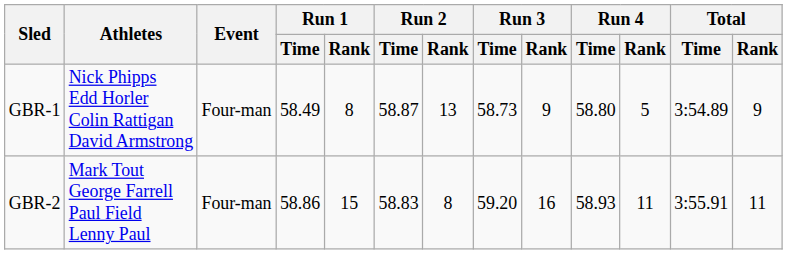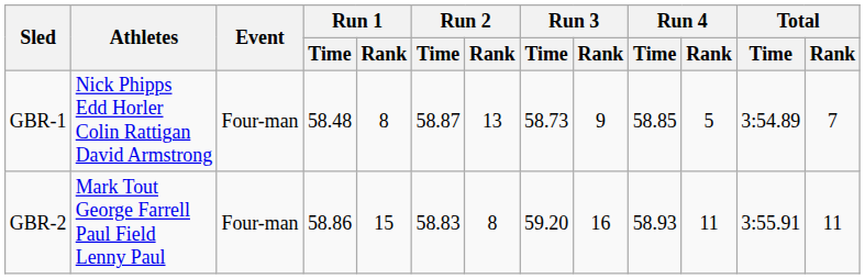GBR-1 | Run 1 / Time: 58.49 -> 58.48
GBR-1 | Run 4 / Time: 58.80 -> 58.85
GBR-1 | Total / Rank: 9 -> 7
